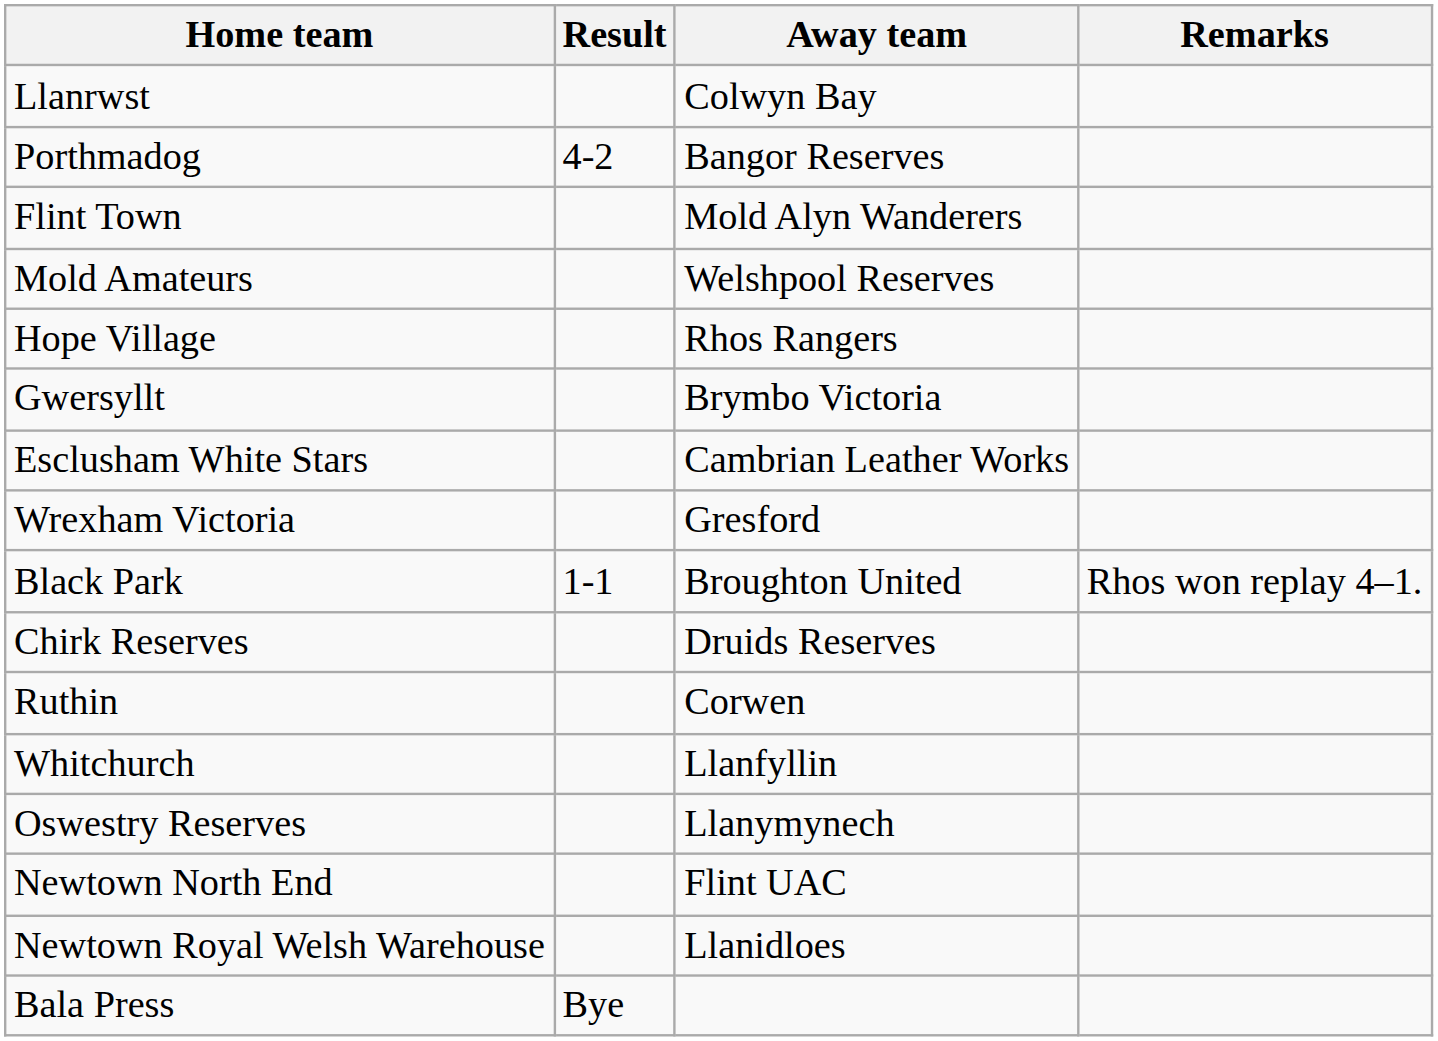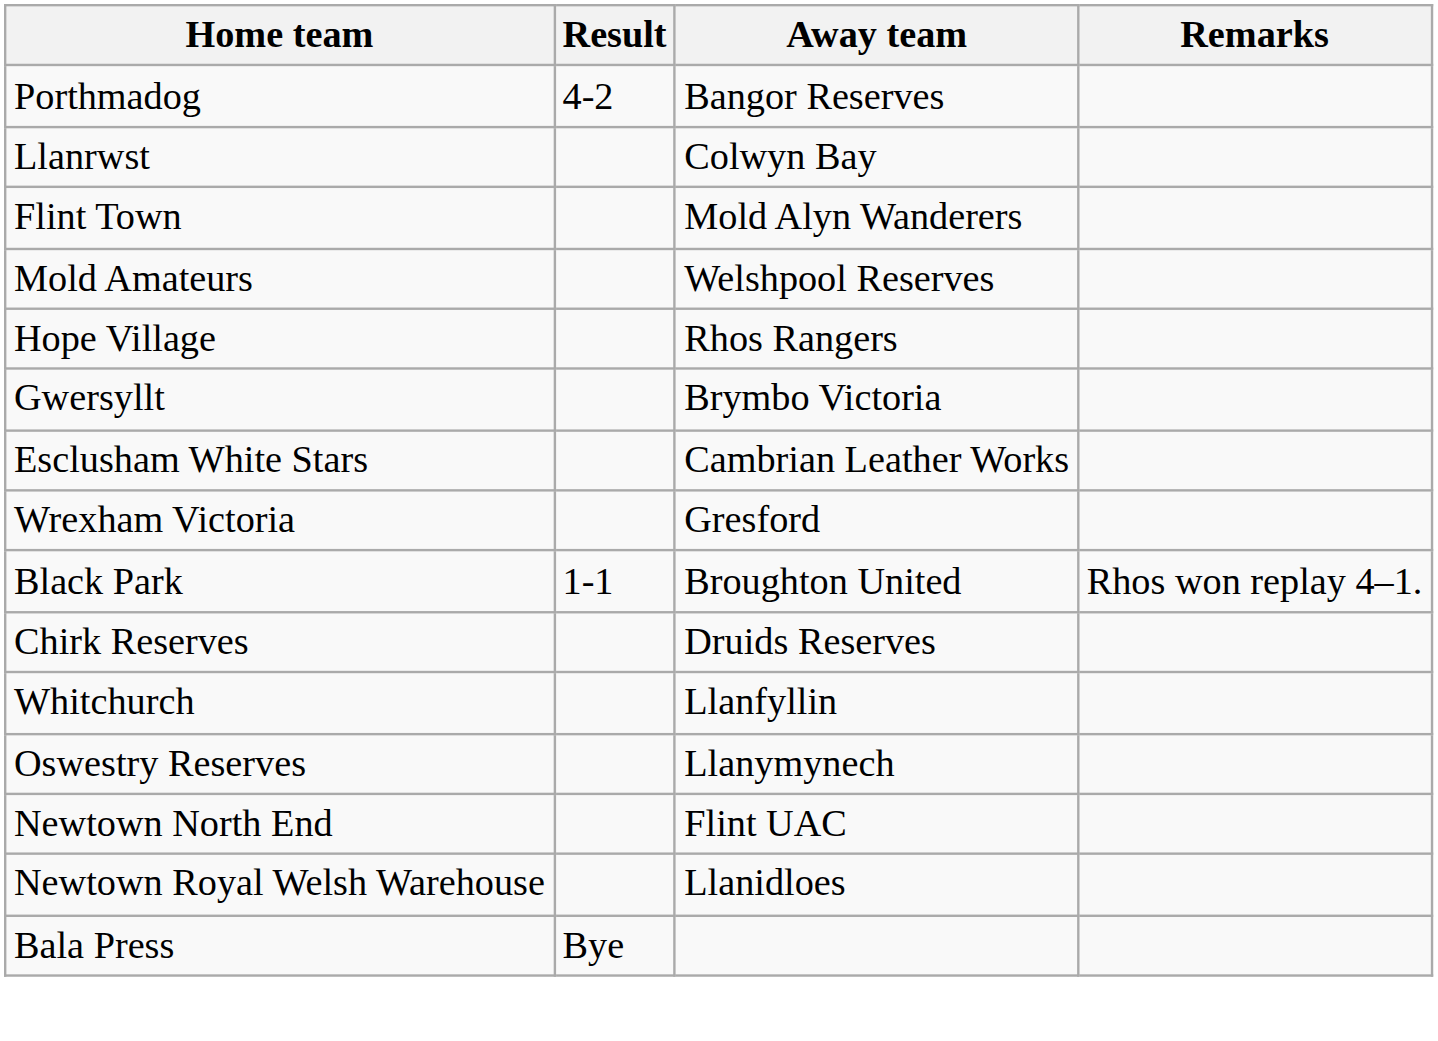rows swapped: Porthmadog <-> Llanrwst
- row: Ruthin | Corwen
